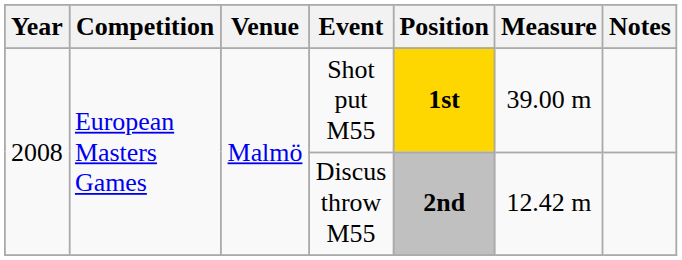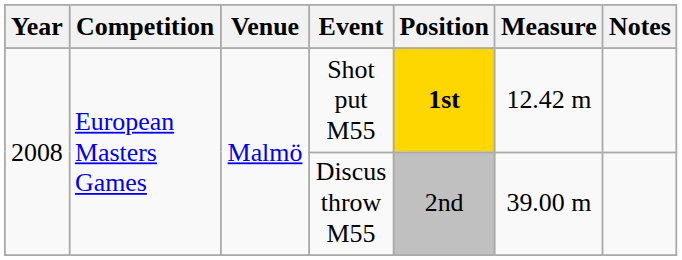Shot put M55 | Measure: 39.00 m -> 12.42 m
Discus throw M55 | Position: bold -> normal
Discus throw M55 | Measure: 12.42 m -> 39.00 m
